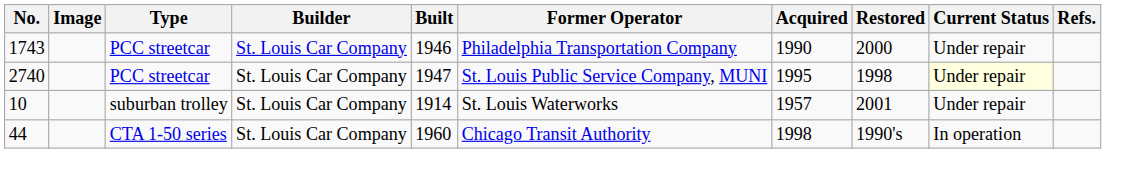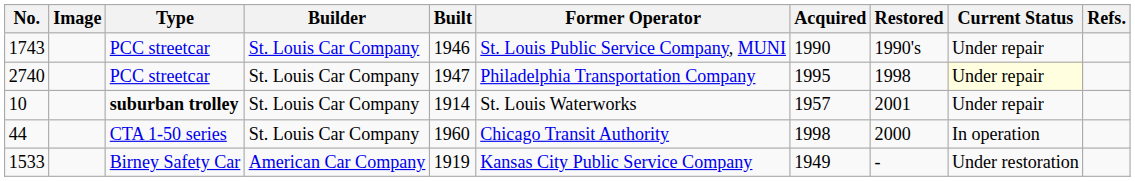1743 | Former Operator: Philadelphia Transportation Company -> St. Louis Public Service Company, MUNI
1743 | Restored: 2000 -> 1990's
2740 | Former Operator: St. Louis Public Service Company, MUNI -> Philadelphia Transportation Company
10 | Type: normal -> bold
44 | Restored: 1990's -> 2000
+ row: 1533 | Birney Safety Car | American Car Company | 1919 | Kansas City Public Service Company | 1949 | - | Under restoration
